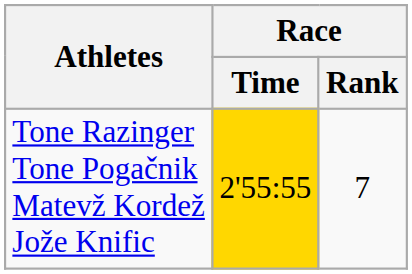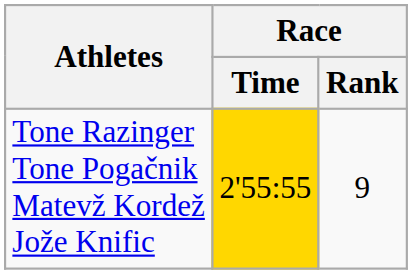Tone Razinger Tone Pogačnik Matevž Kordež Jože Knific | Race / Rank: 7 -> 9
